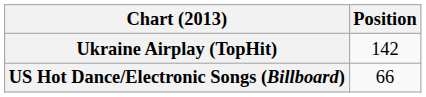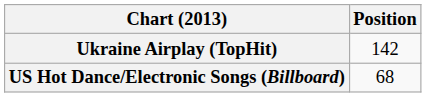US Hot Dance/Electronic Songs (Billboard) | Position: 66 -> 68
